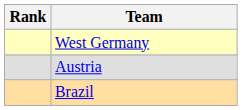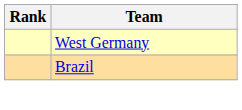- row: Austria
